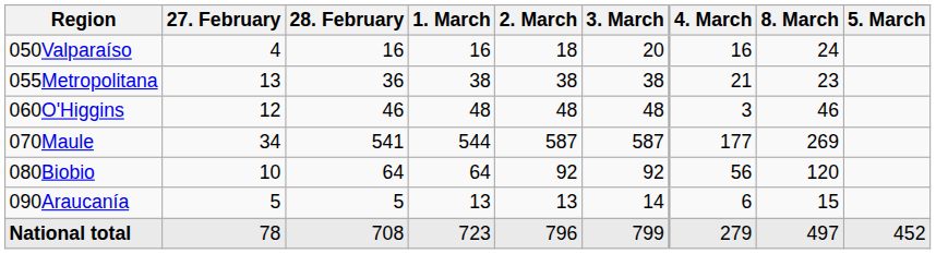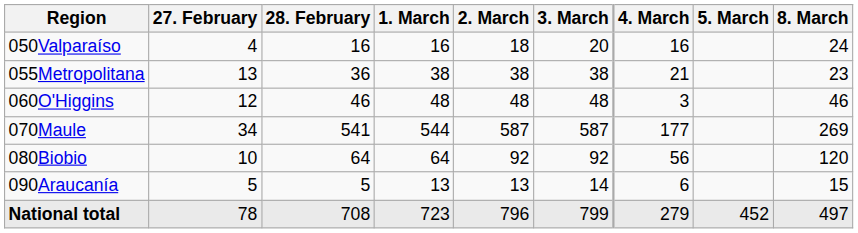columns swapped: 5. March <-> 8. March
